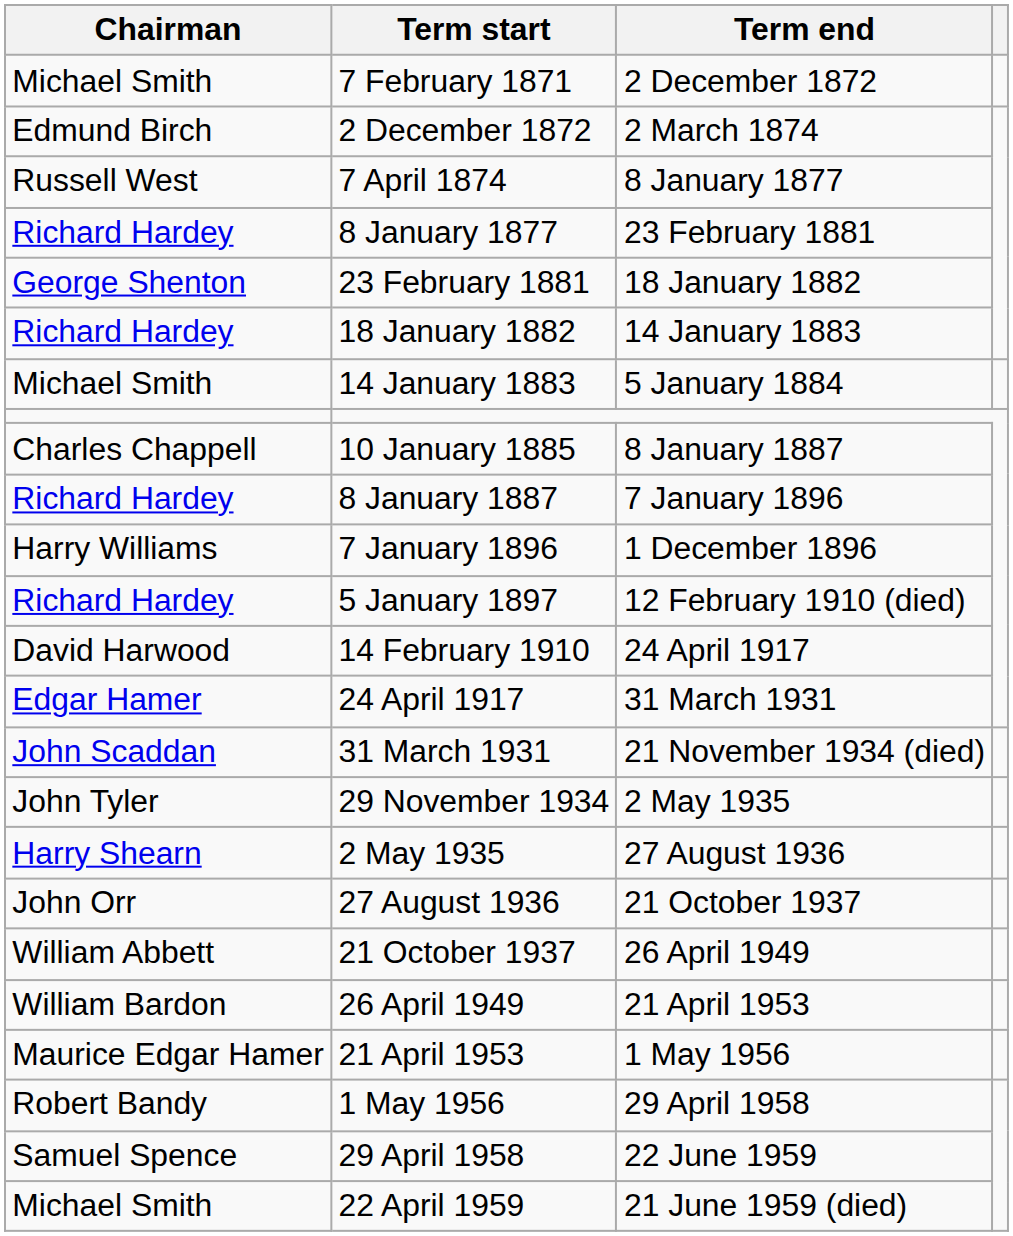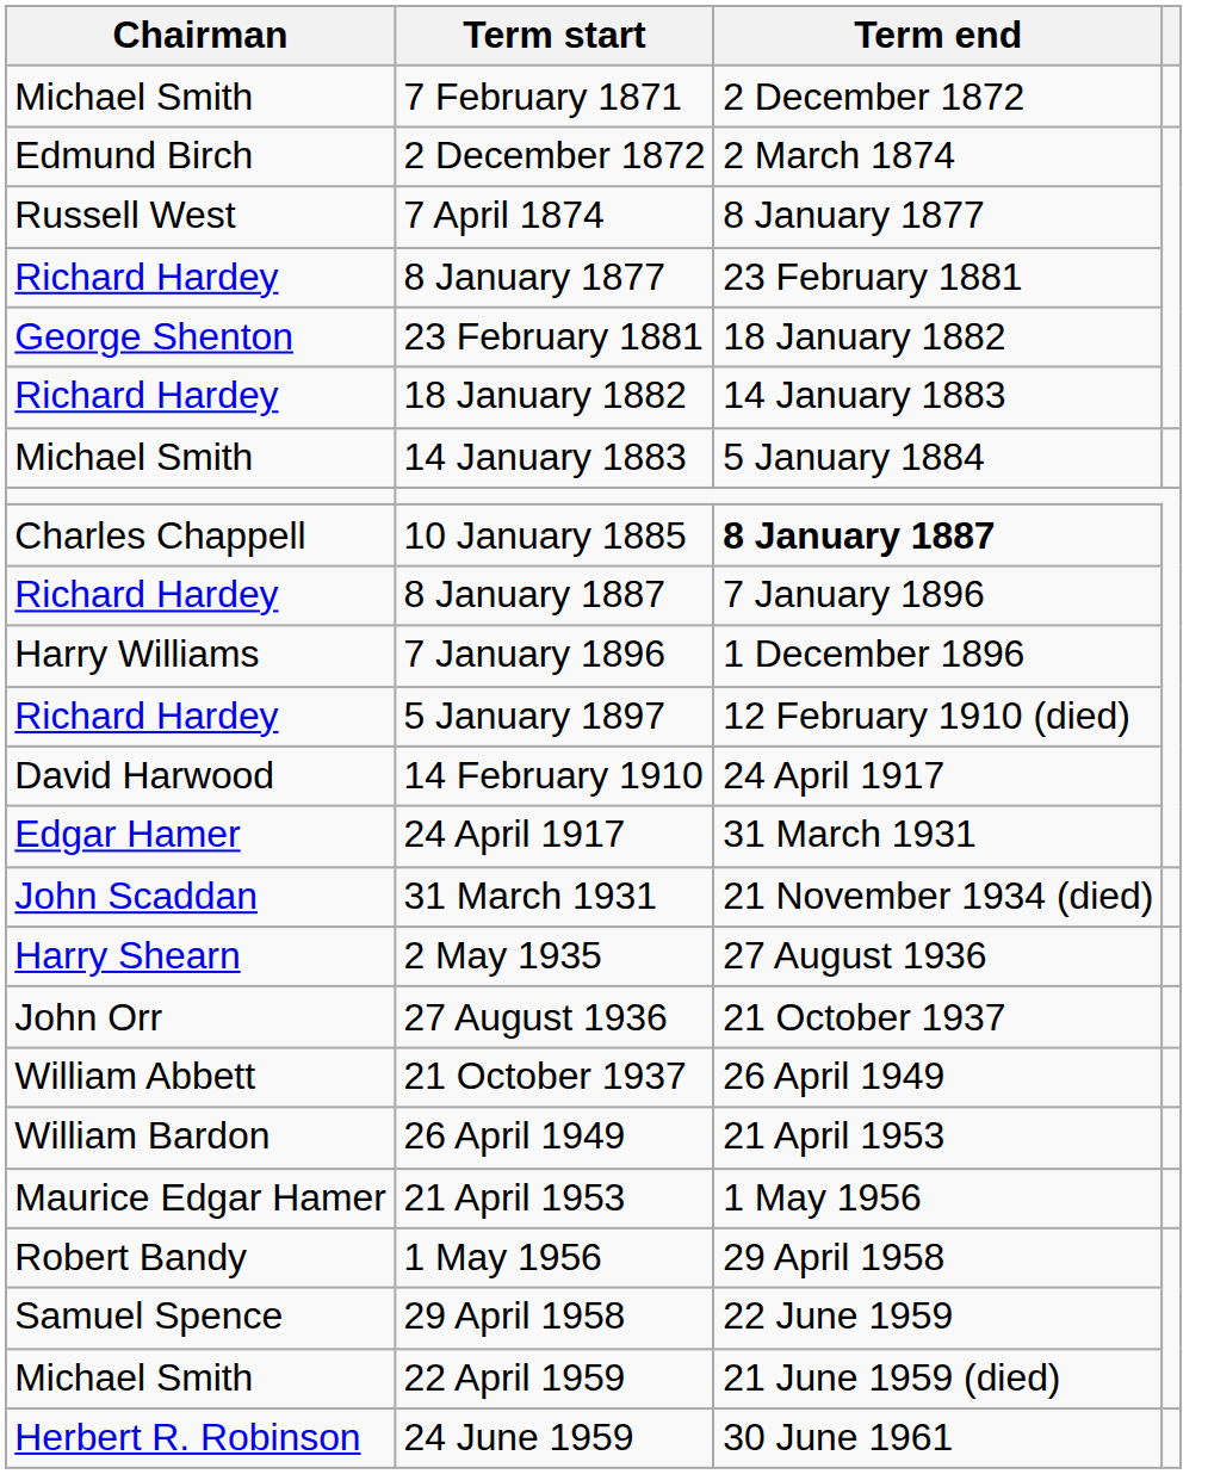10 January 1885 | Term end: normal -> bold
- row: John Tyler | 29 November 1934 | 2 May 1935
+ row: Herbert R. Robinson | 24 June 1959 | 30 June 1961
